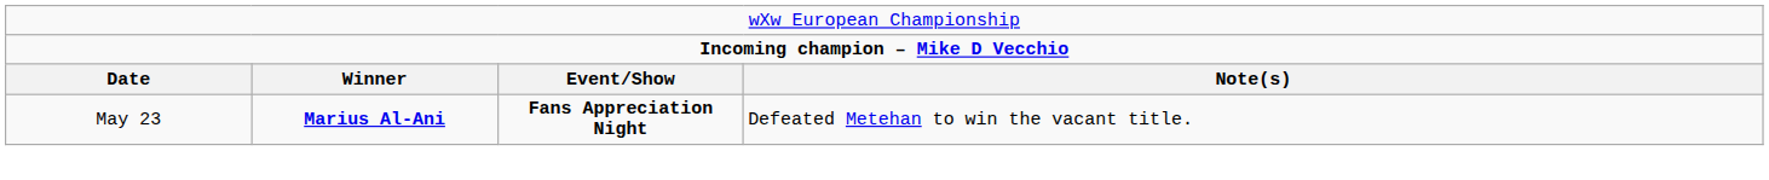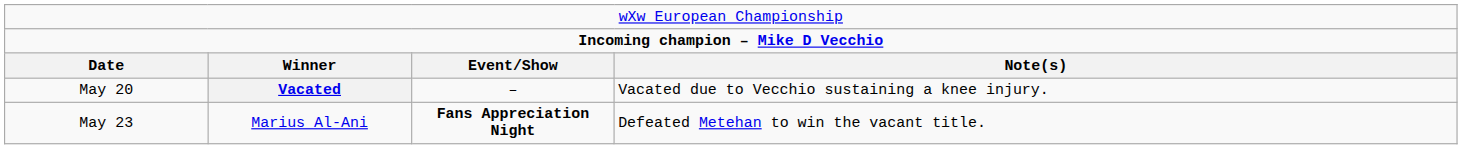+ row: May 20 | Vacated | – | Vacated due to Vecchio sustaining a knee injury.
May 23 | column 2: bold -> normal
